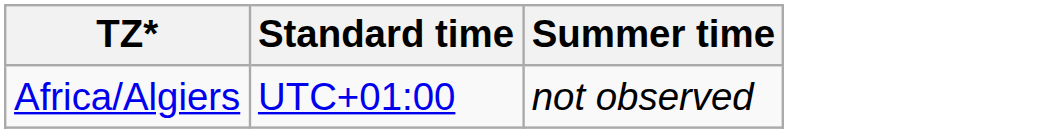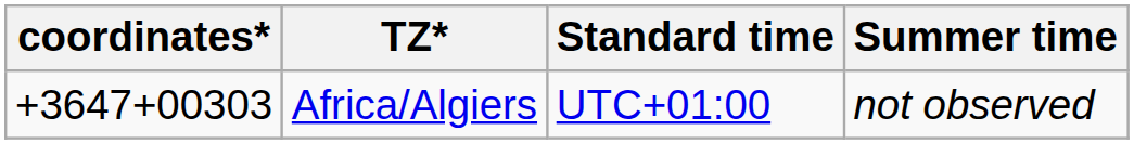+ column: coordinates* | +3647+00303
